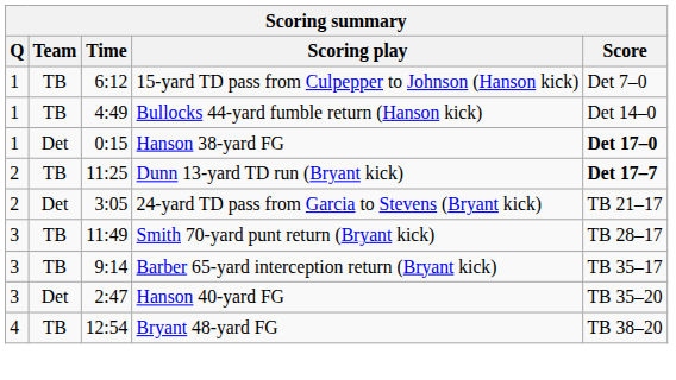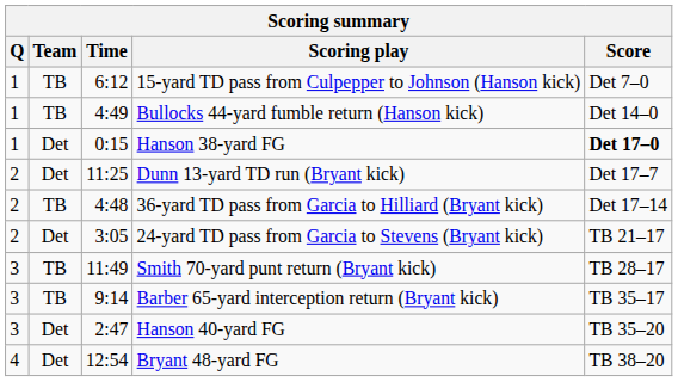Dunn 13-yard TD run (Bryant kick) | Team: TB -> Det
Dunn 13-yard TD run (Bryant kick) | Score: bold -> normal
+ row: 2 | TB | 4:48 | 36-yard TD pass from Garcia to Hilliard (Bryant kick) | Det 17–14
Bryant 48-yard FG | Team: TB -> Det
